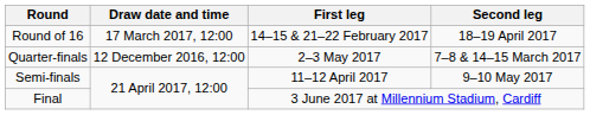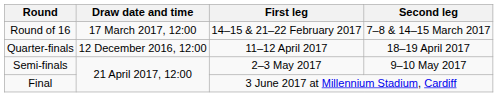Round of 16 | Second leg: 18–19 April 2017 -> 7–8 & 14–15 March 2017
Quarter-finals | First leg: 2–3 May 2017 -> 11–12 April 2017
Quarter-finals | Second leg: 7–8 & 14–15 March 2017 -> 18–19 April 2017
Semi-finals | First leg: 11–12 April 2017 -> 2–3 May 2017
